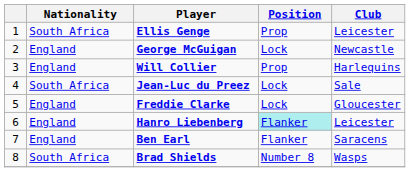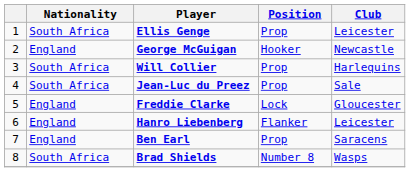George McGuigan | Position: Lock -> Hooker
Will Collier | Nationality: England -> South Africa
Jean-Luc du Preez | Position: Lock -> Prop
Hanro Liebenberg | Position: paleturquoise background -> no background
Ben Earl | Position: Flanker -> Prop
